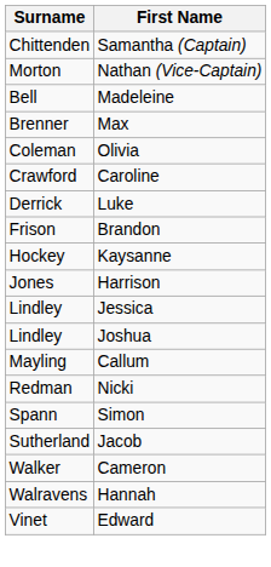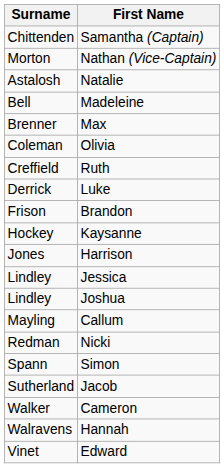+ row: Astalosh | Natalie
- row: Crawford | Caroline
+ row: Creffield | Ruth
